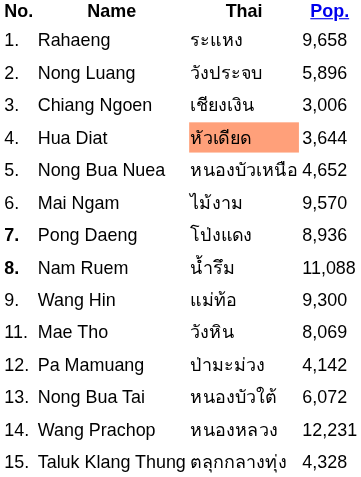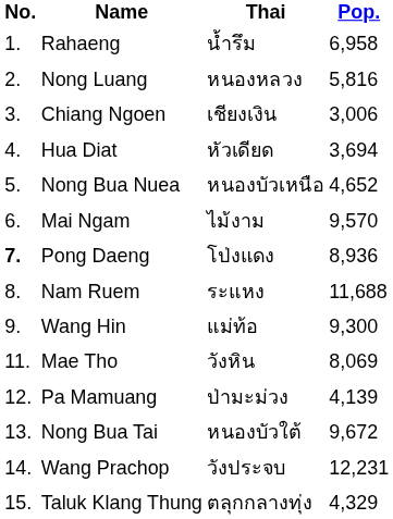Rahaeng | Thai: ระแหง -> น้ำรึม
Rahaeng | Pop.: 9,658 -> 6,958
Nong Luang | Thai: วังประจบ -> หนองหลวง
Nong Luang | Pop.: 5,896 -> 5,816
Hua Diat | Thai: lightsalmon background -> no background
Hua Diat | Pop.: 3,644 -> 3,694
Nam Ruem | No.: bold -> normal
Nam Ruem | Thai: น้ำรึม -> ระแหง
Nam Ruem | Pop.: 11,088 -> 11,688
Pa Mamuang | Pop.: 4,142 -> 4,139
Nong Bua Tai | Pop.: 6,072 -> 9,672
Wang Prachop | Thai: หนองหลวง -> วังประจบ
Taluk Klang Thung | Pop.: 4,328 -> 4,329
